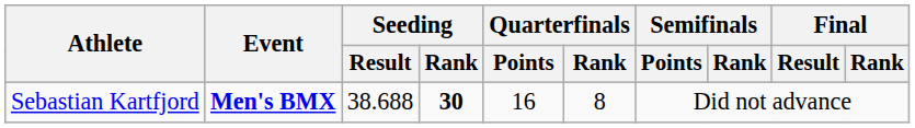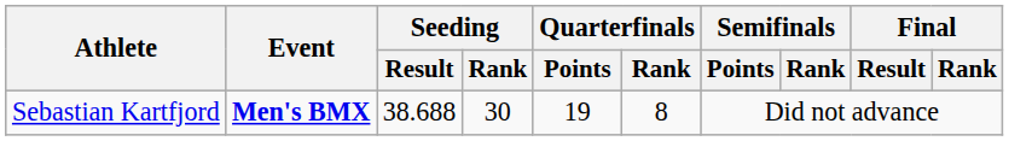Sebastian Kartfjord | Seeding / Rank: bold -> normal
Sebastian Kartfjord | Quarterfinals / Points: 16 -> 19
